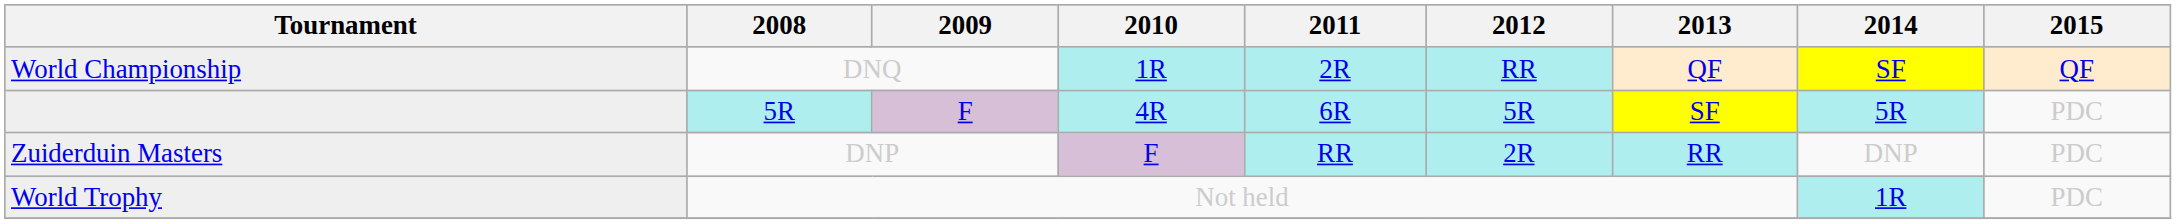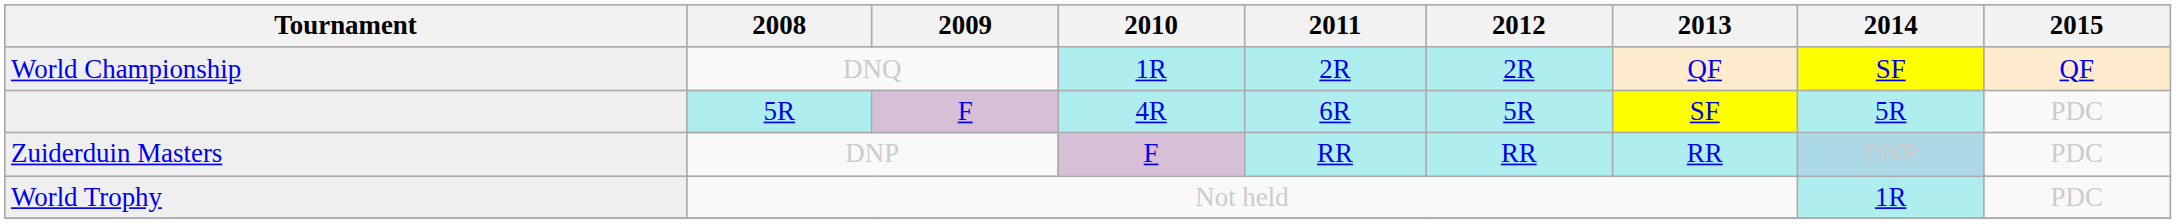World Championship | 2012: RR -> 2R
Zuiderduin Masters | 2012: 2R -> RR
Zuiderduin Masters | 2014: no background -> lightblue background
